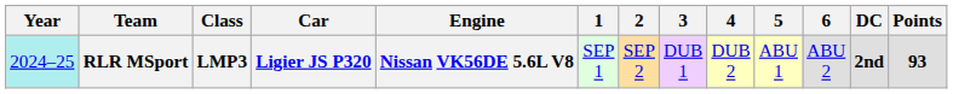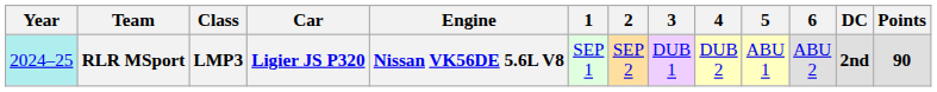RLR MSport | Points: 93 -> 90
